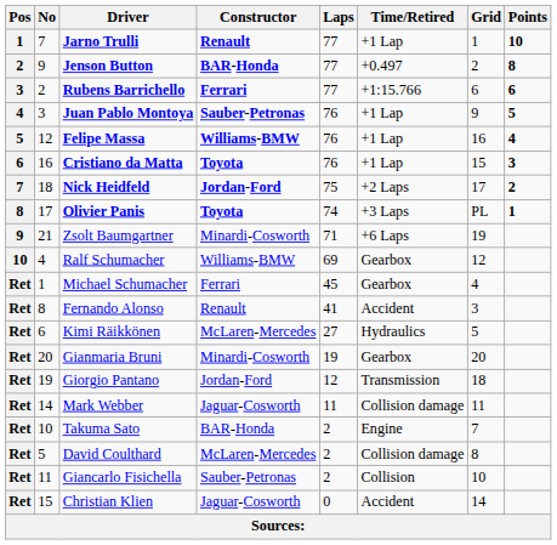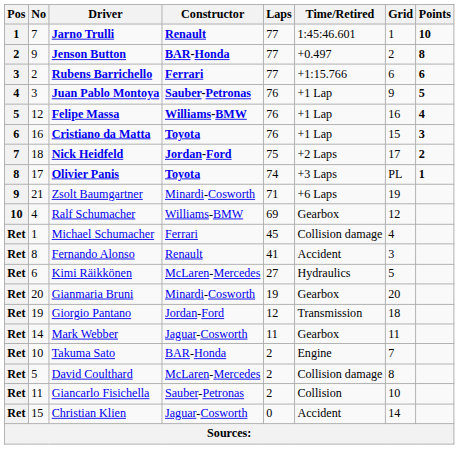Jarno Trulli | Time/Retired: +1 Lap -> 1:45:46.601
Michael Schumacher | Time/Retired: Gearbox -> Collision damage
Mark Webber | Time/Retired: Collision damage -> Gearbox
